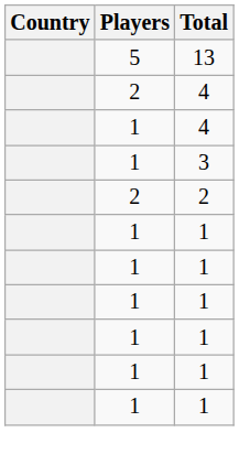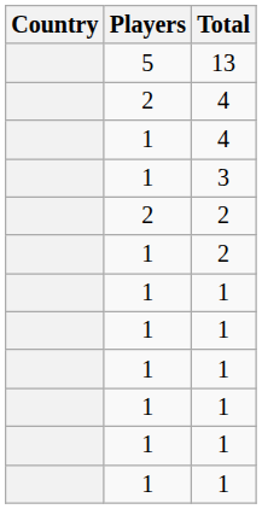+ row: 1 | 2
